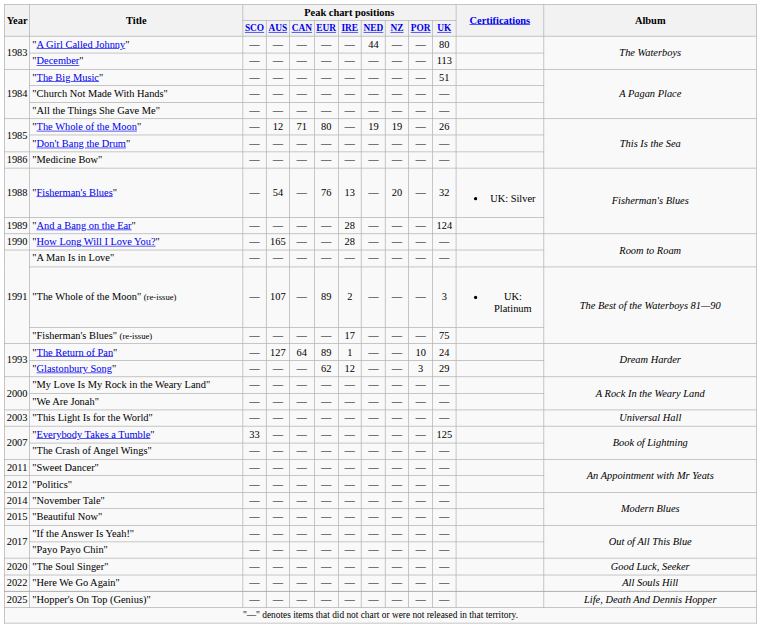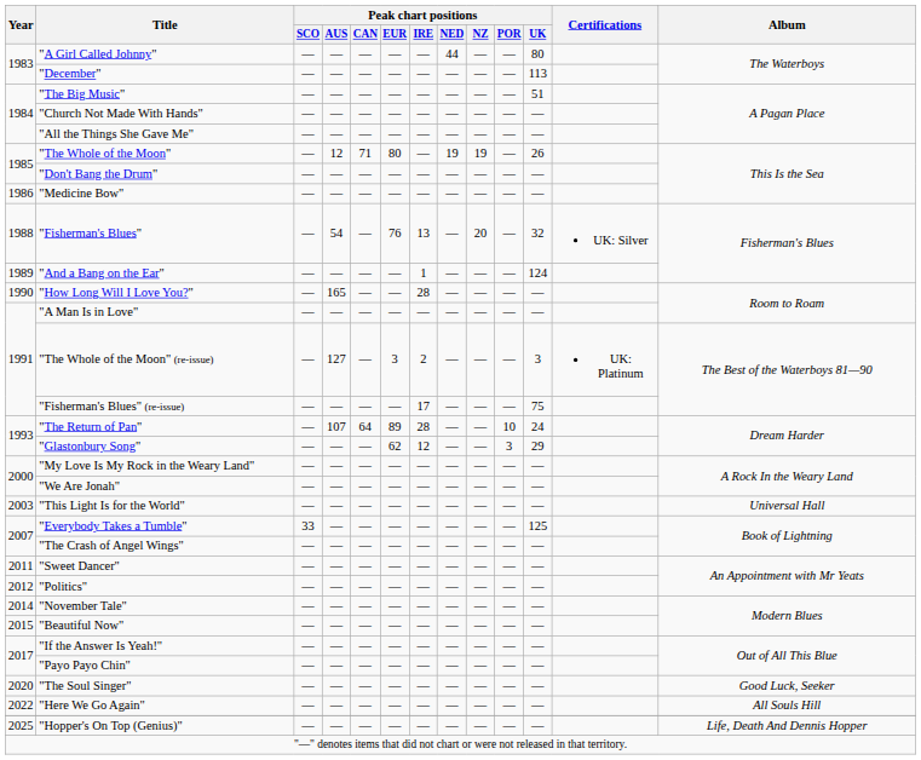"And a Bang on the Ear" | Peak chart positions / IRE: 28 -> 1
"The Whole of the Moon" (re-issue) | Peak chart positions / AUS: 107 -> 127
"The Whole of the Moon" (re-issue) | Peak chart positions / EUR: 89 -> 3
"The Return of Pan" | Peak chart positions / AUS: 127 -> 107
"The Return of Pan" | Peak chart positions / IRE: 1 -> 28
